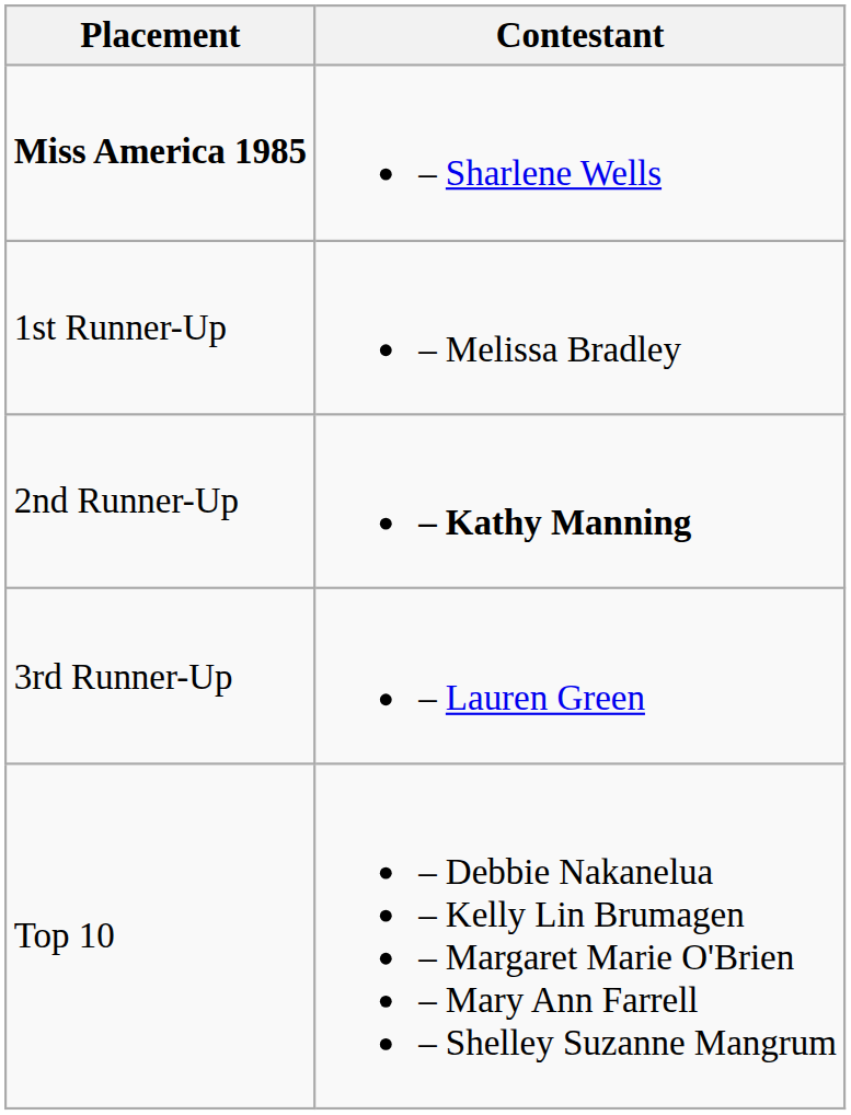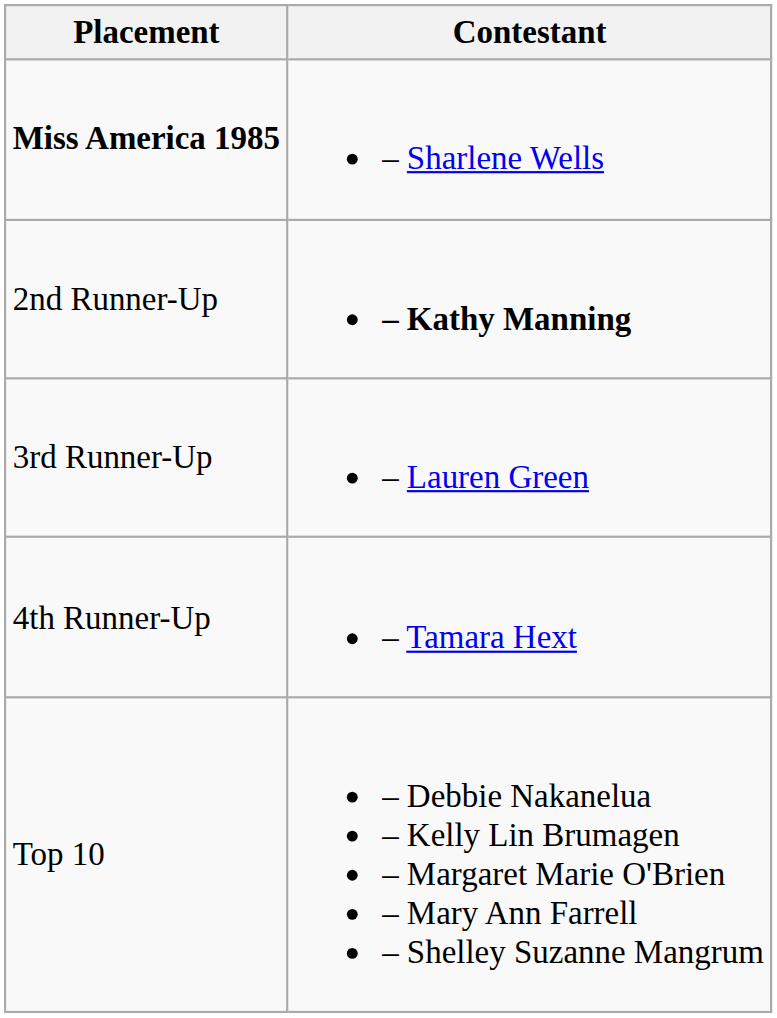- row: 1st Runner-Up | – Melissa Bradley
+ row: 4th Runner-Up | – Tamara Hext
